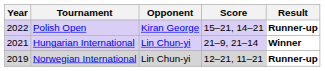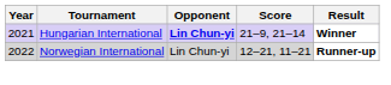- row: 2022 | Polish Open | Kiran George | 15–21, 14–21 | Runner-up
Hungarian International | Opponent: normal -> bold
Norwegian International | Year: 2019 -> 2022
